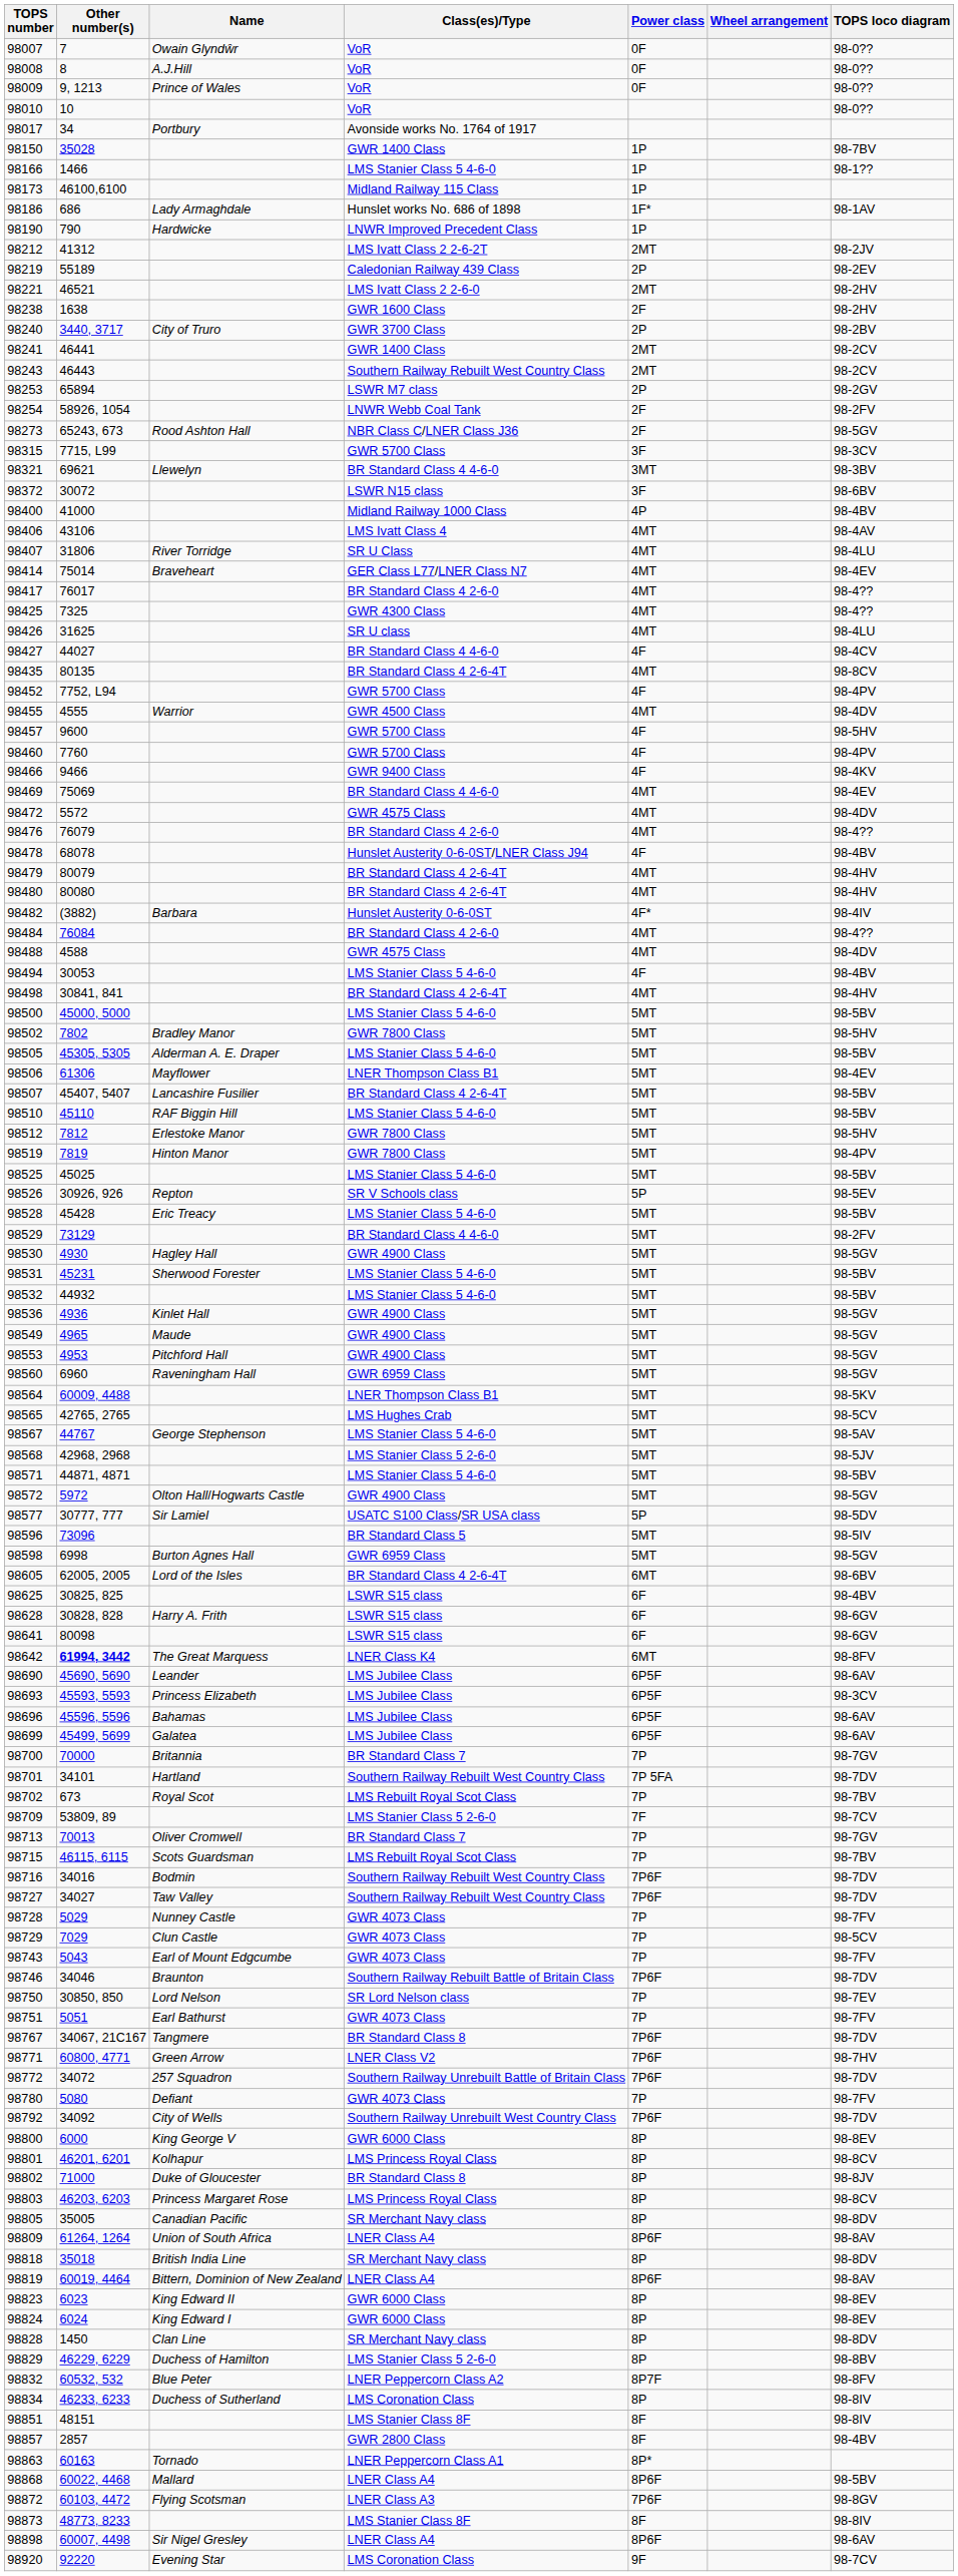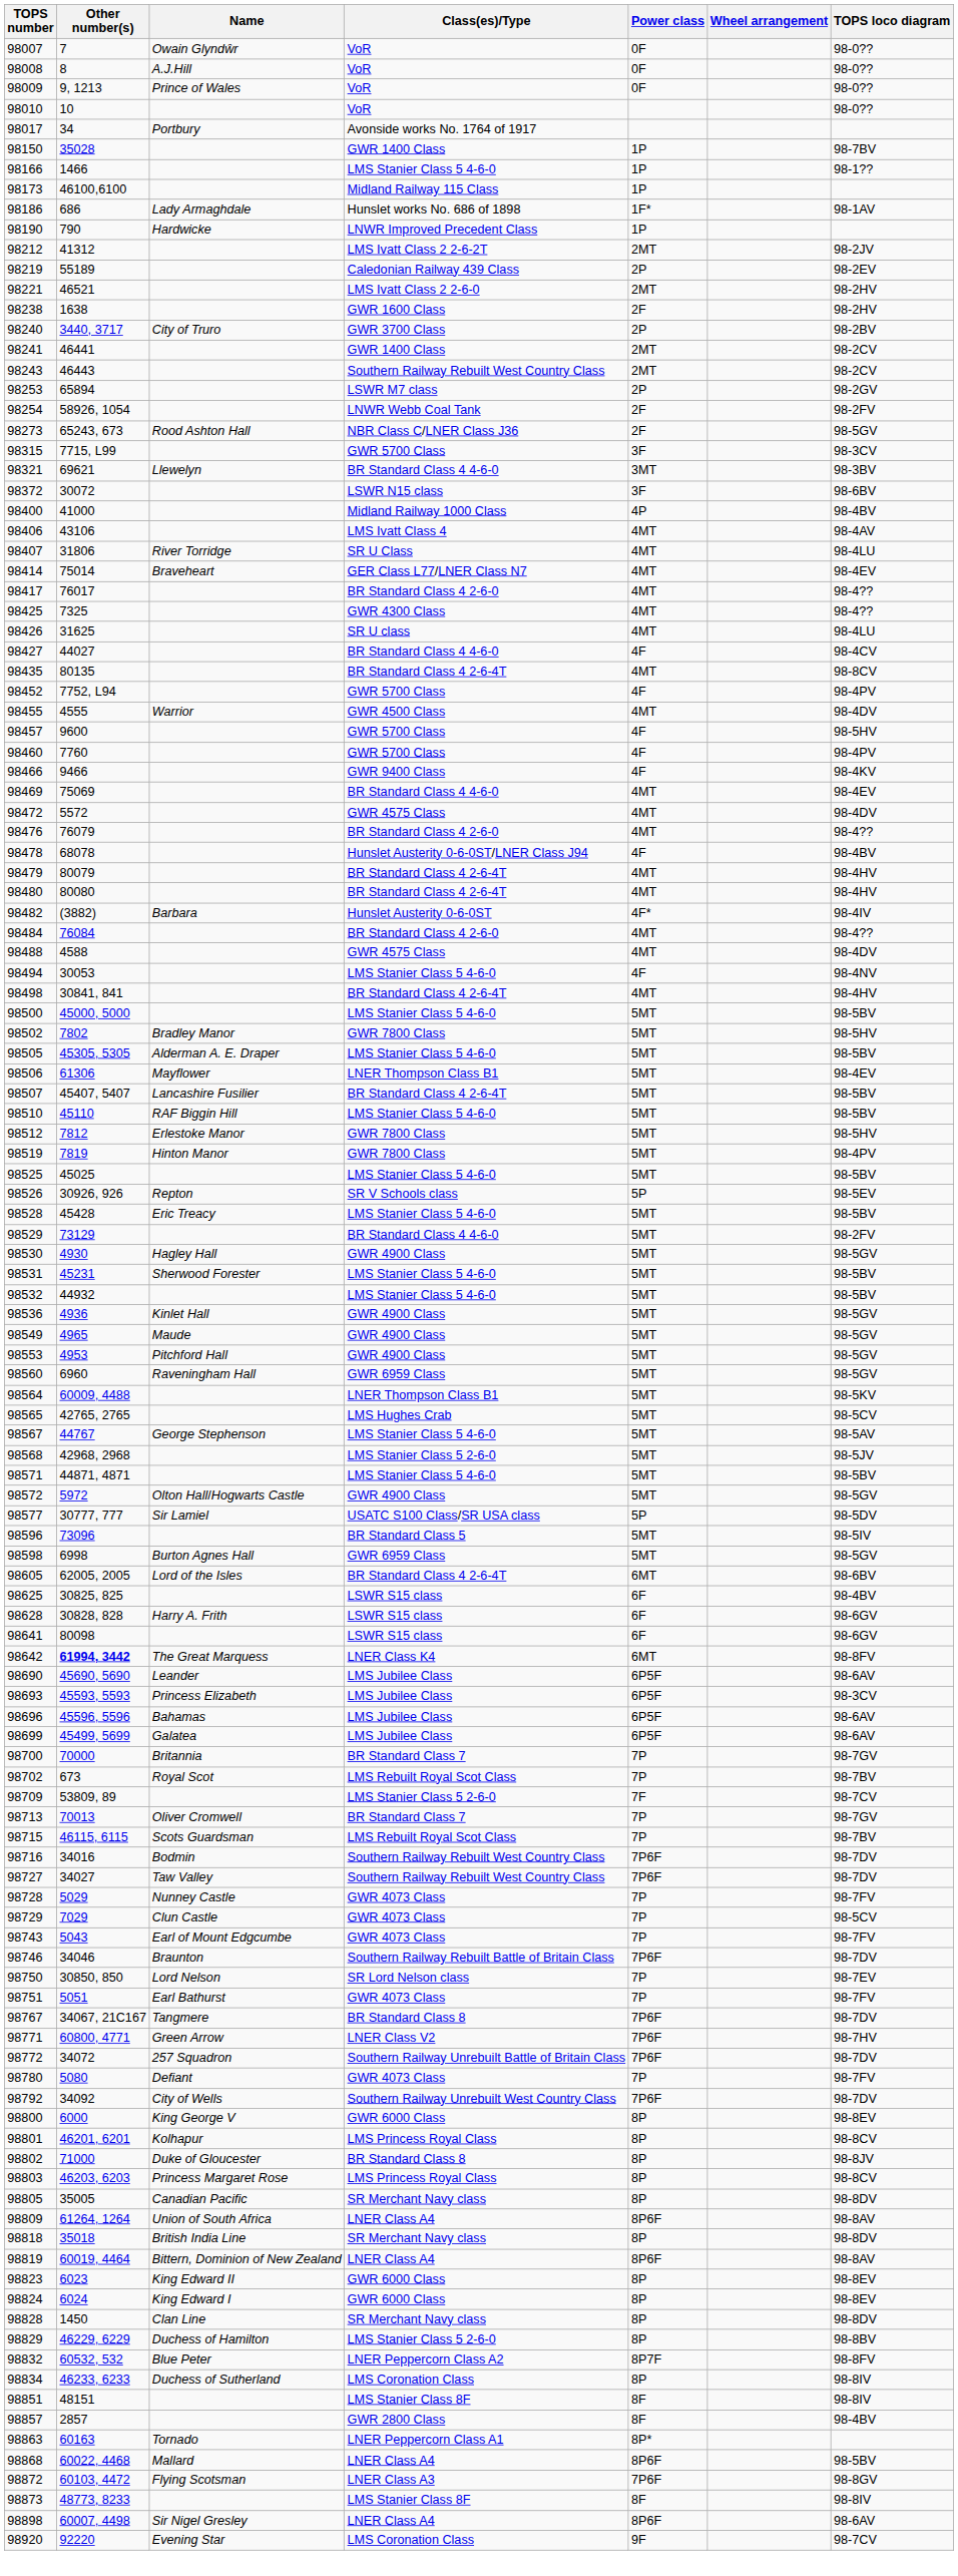98494 | TOPS loco diagram: 98-4BV -> 98-4NV
- row: 98701 | 34101 | Hartland | Southern Railway Rebuilt West Country Class | 7P 5FA | 98-7DV
